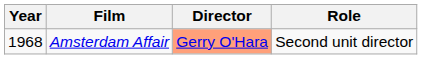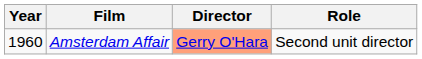Amsterdam Affair | Year: 1968 -> 1960
